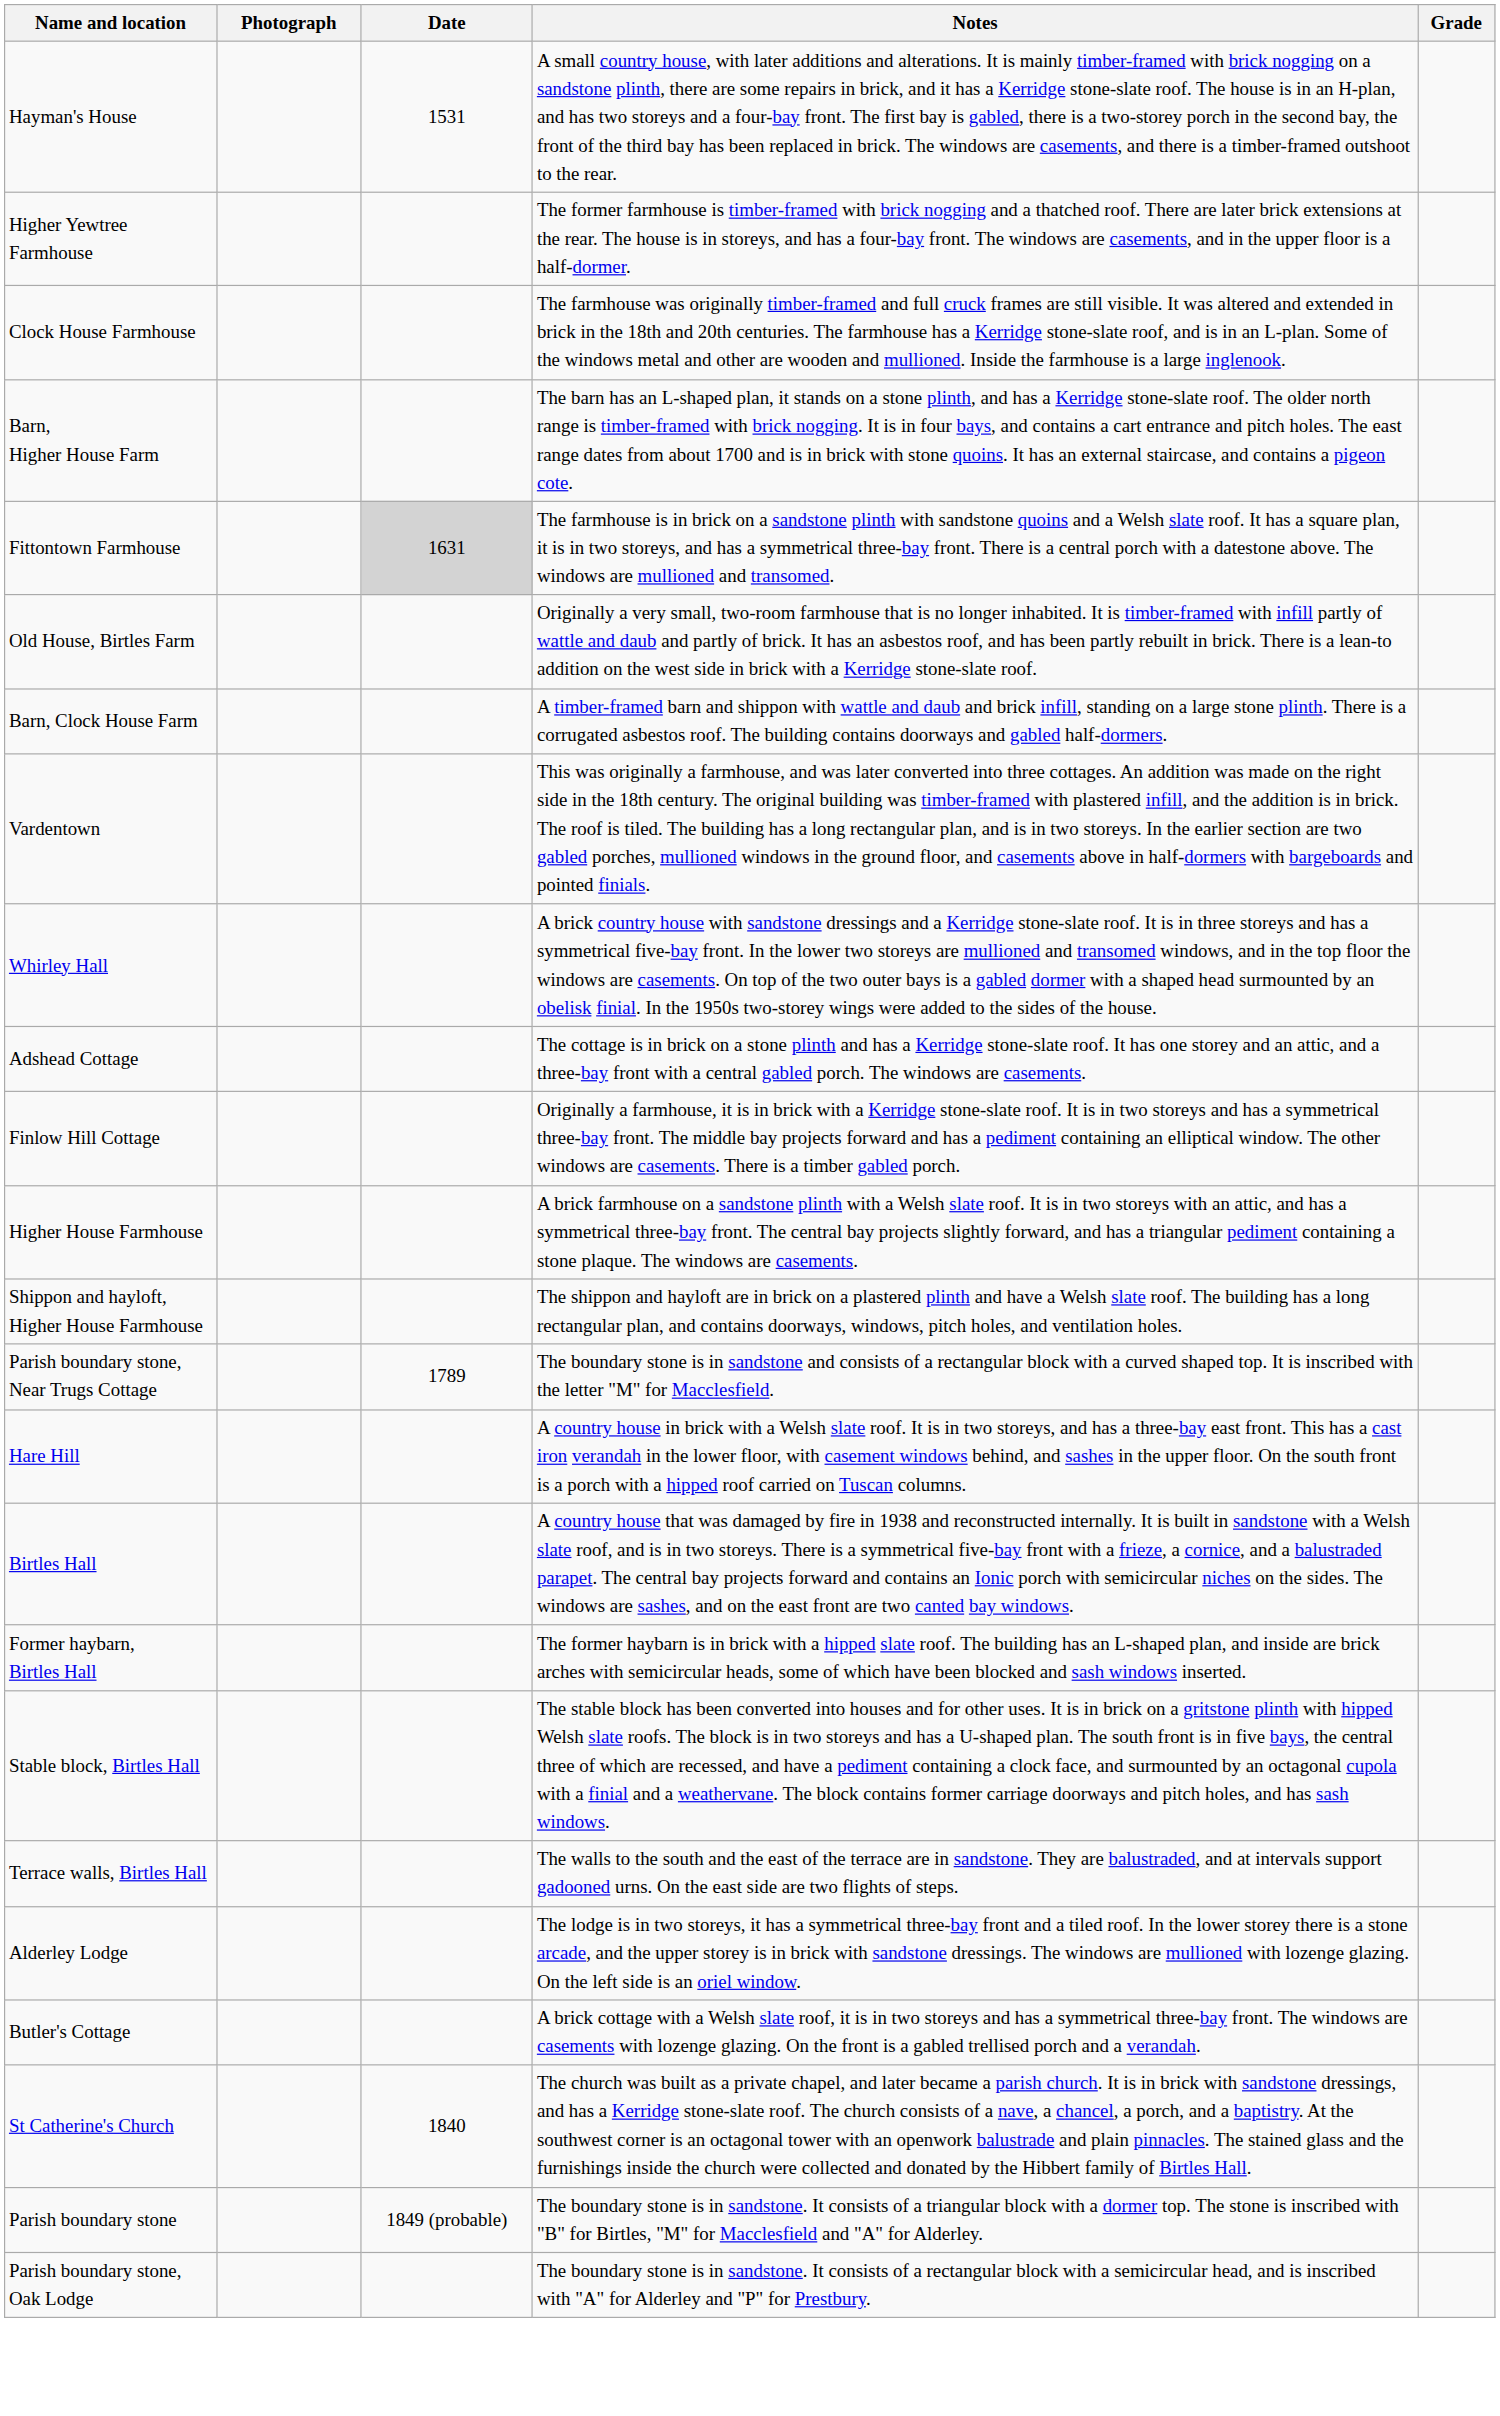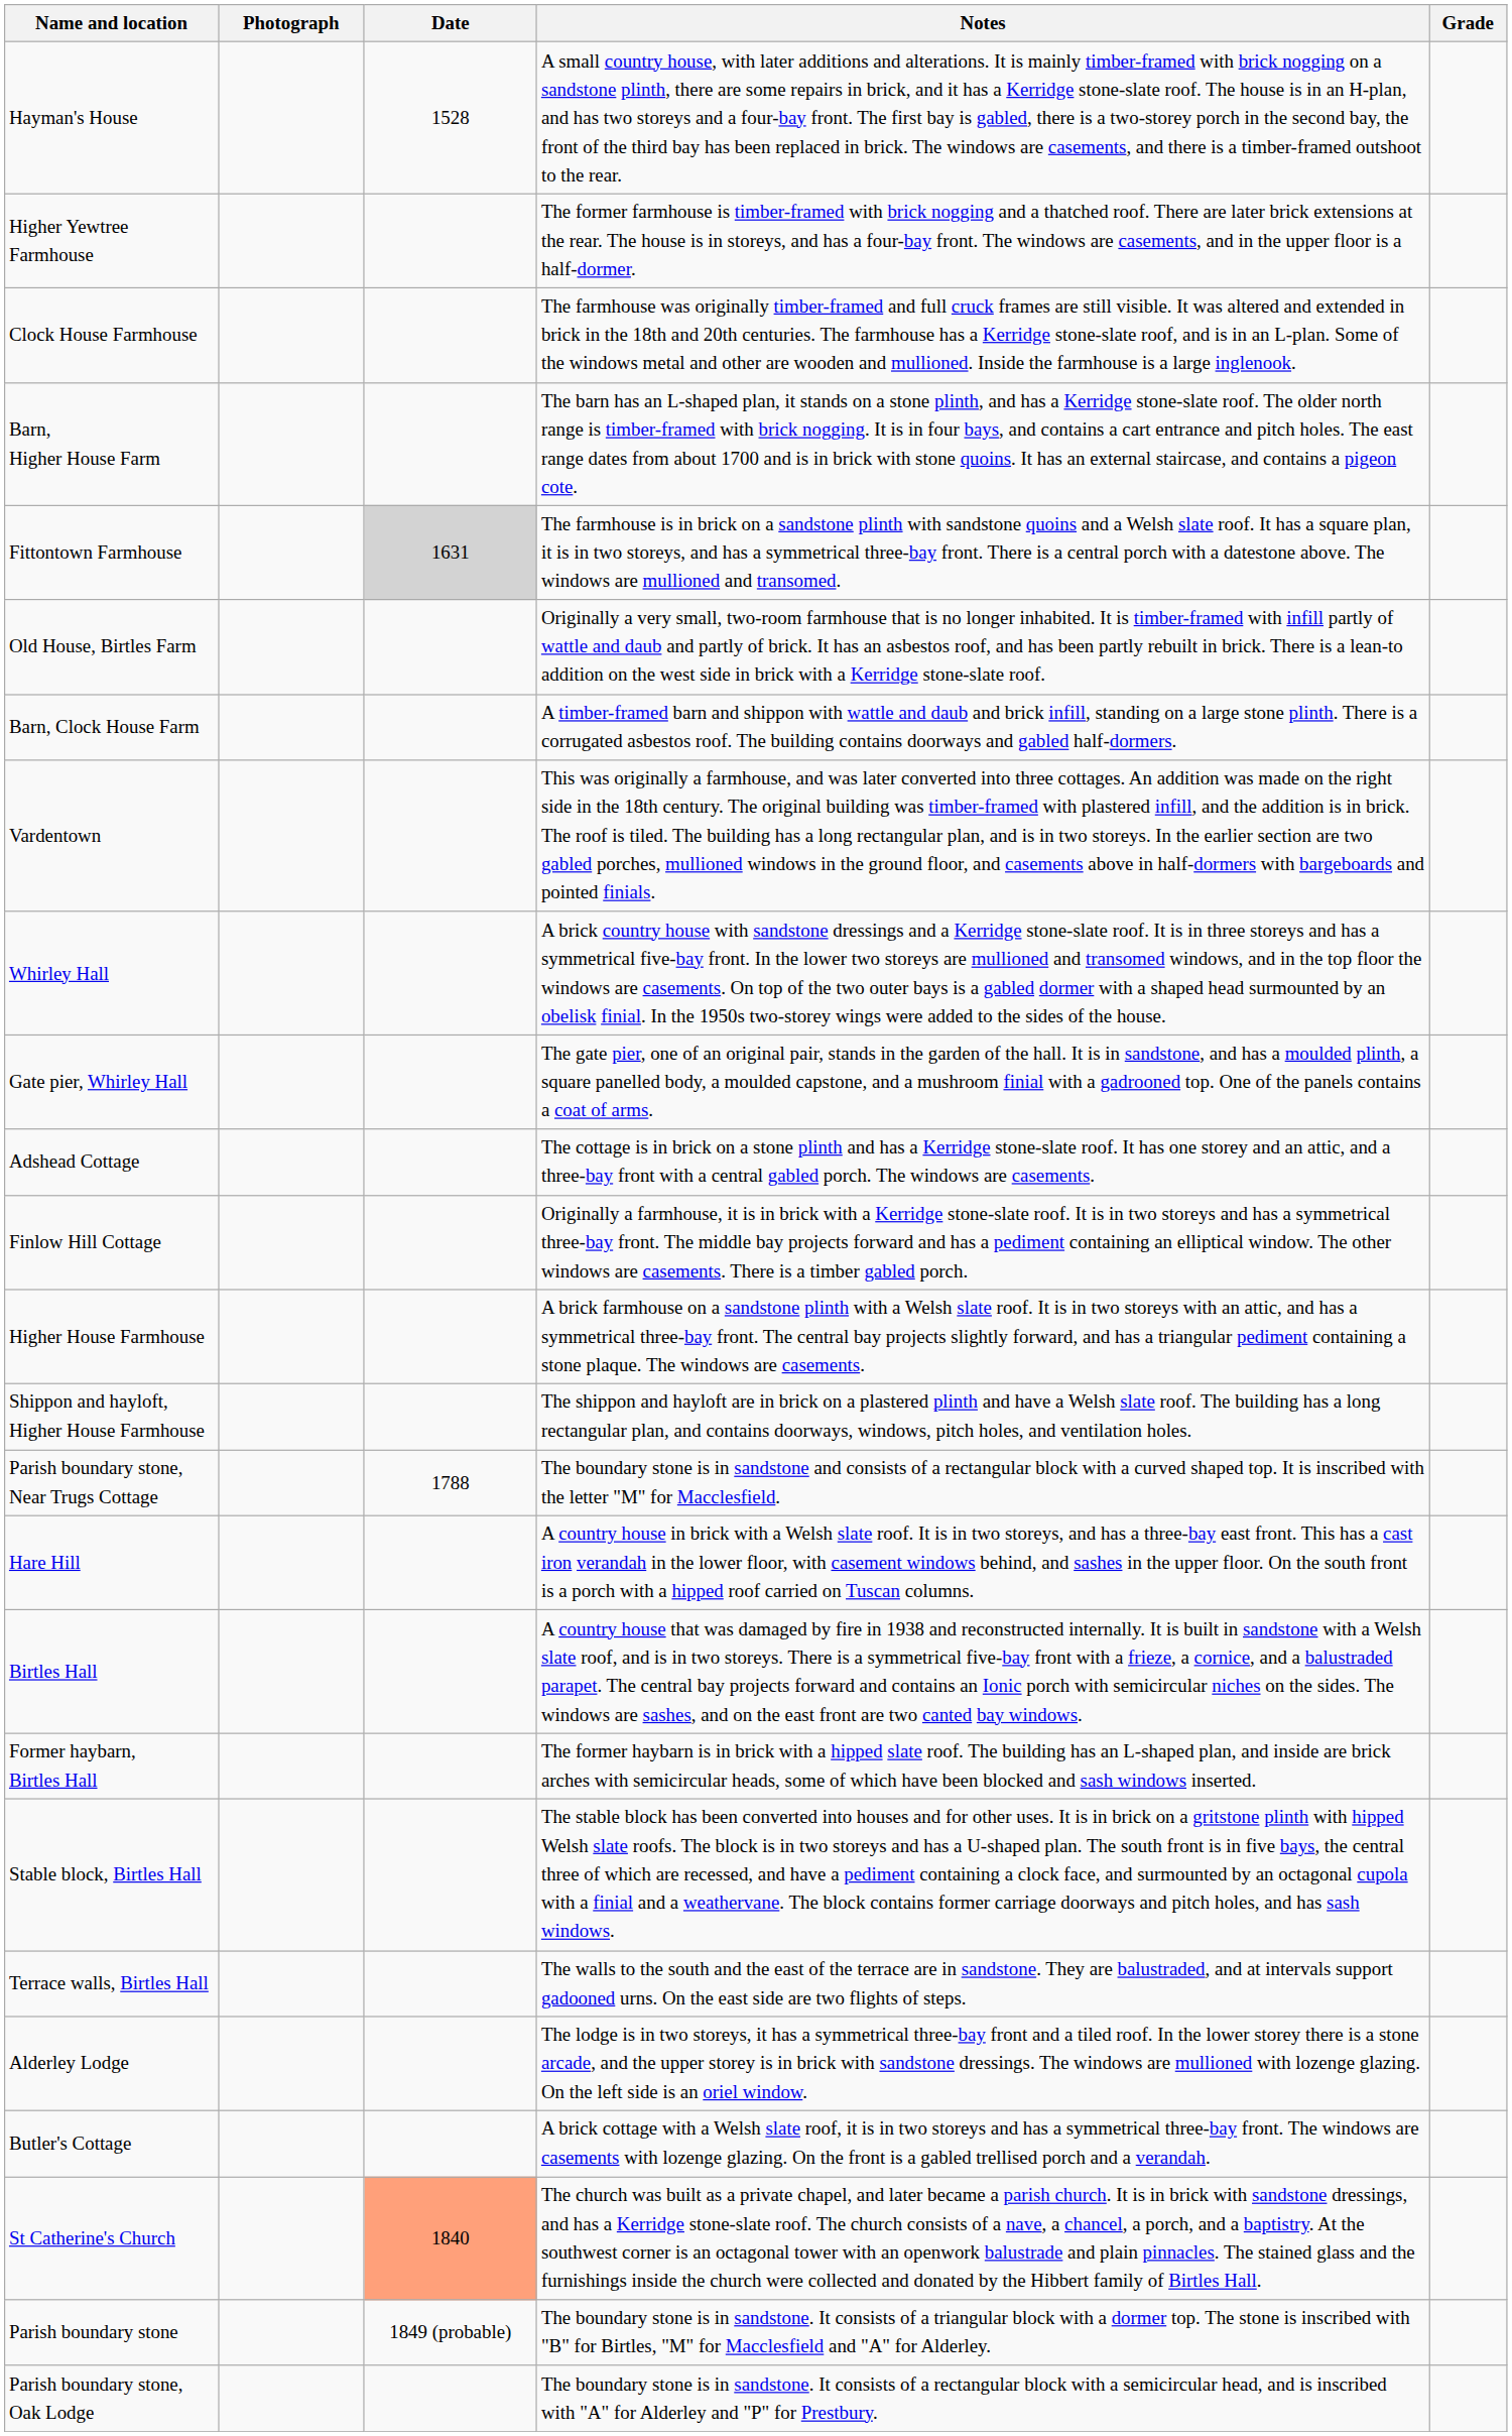Hayman's House | Date: 1531 -> 1528
+ row: Gate pier, Whirley Hall | The gate pier, one of an original pair, stands in the garden of the hall. It is in sandstone, and has a moulded plinth, a square panelled body, a moulded capstone, and a mushroom finial with a gadrooned top. One of the panels contains a coat of arms.
Parish boundary stone, Near Trugs Cottage | Date: 1789 -> 1788
St Catherine's Church | Date: no background -> lightsalmon background
